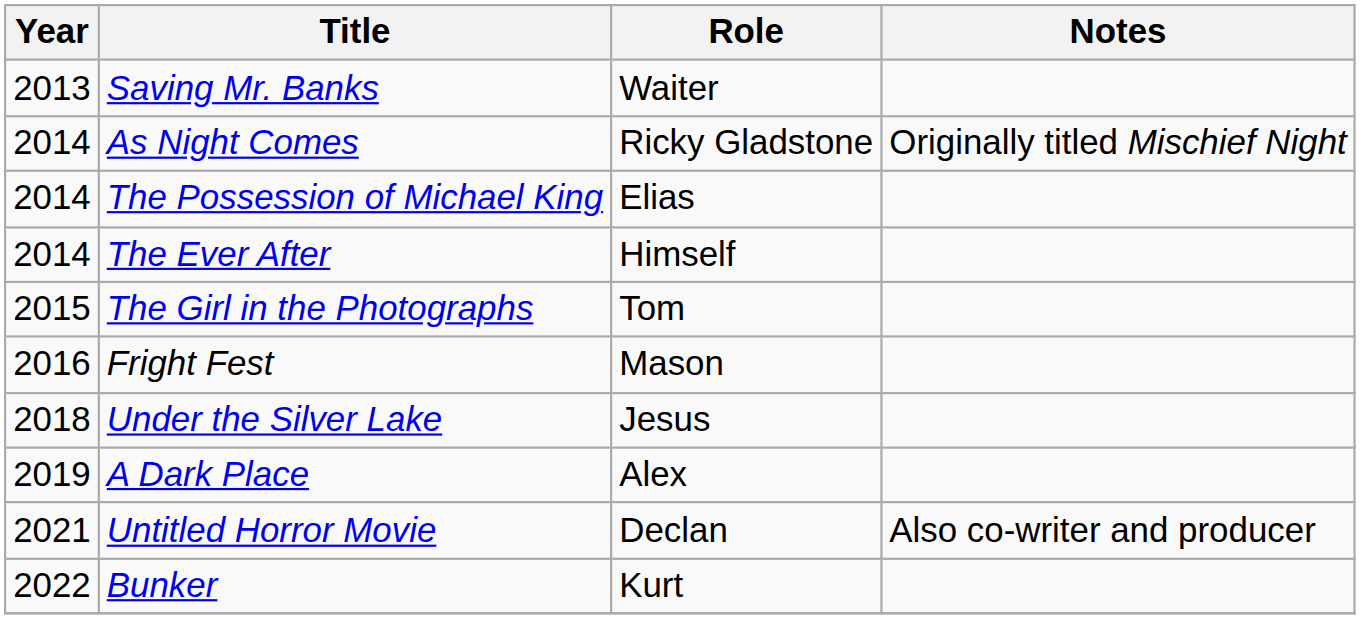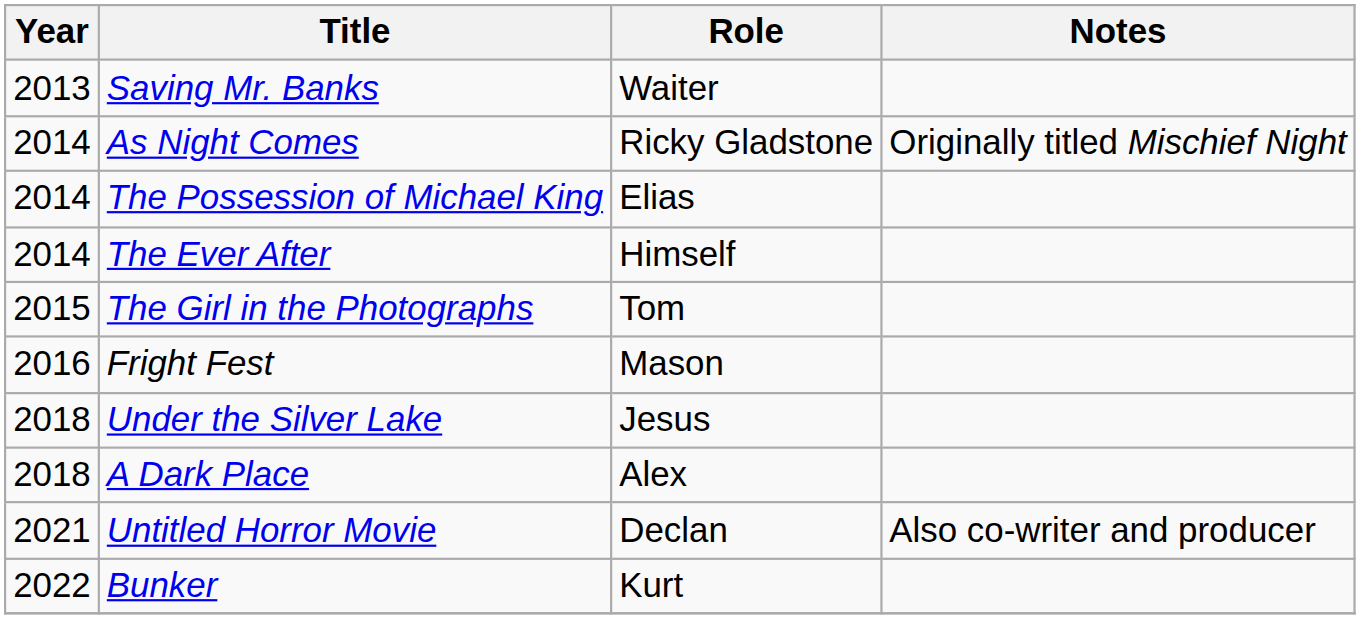A Dark Place | Year: 2019 -> 2018
